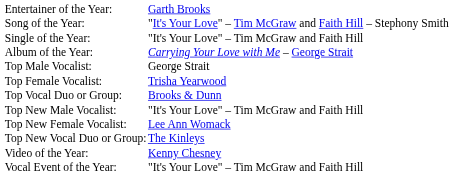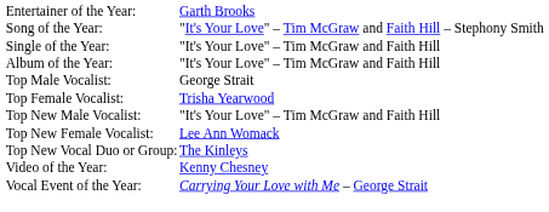Album of the Year: | column 2: Carrying Your Love with Me – George Strait -> "It's Your Love" – Tim McGraw and Faith Hill
- row: Top Vocal Duo or Group: | Brooks & Dunn
Vocal Event of the Year: | column 2: "It's Your Love" – Tim McGraw and Faith Hill -> Carrying Your Love with Me – George Strait
